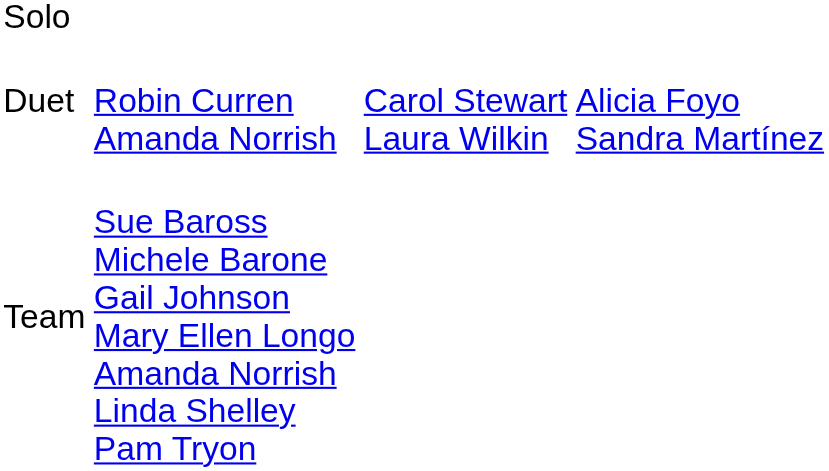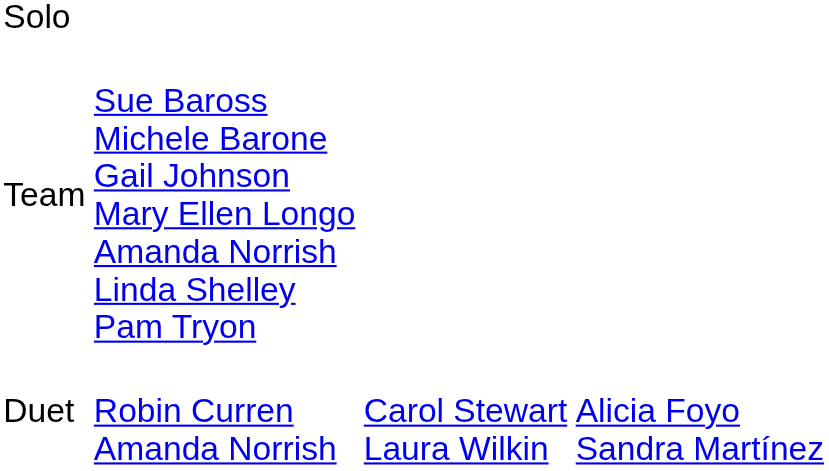rows swapped: Duet <-> Team
